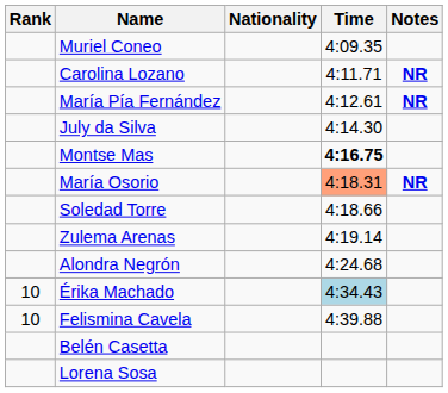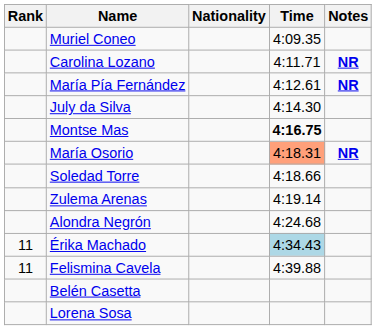Érika Machado | Rank: 10 -> 11
Felismina Cavela | Rank: 10 -> 11
